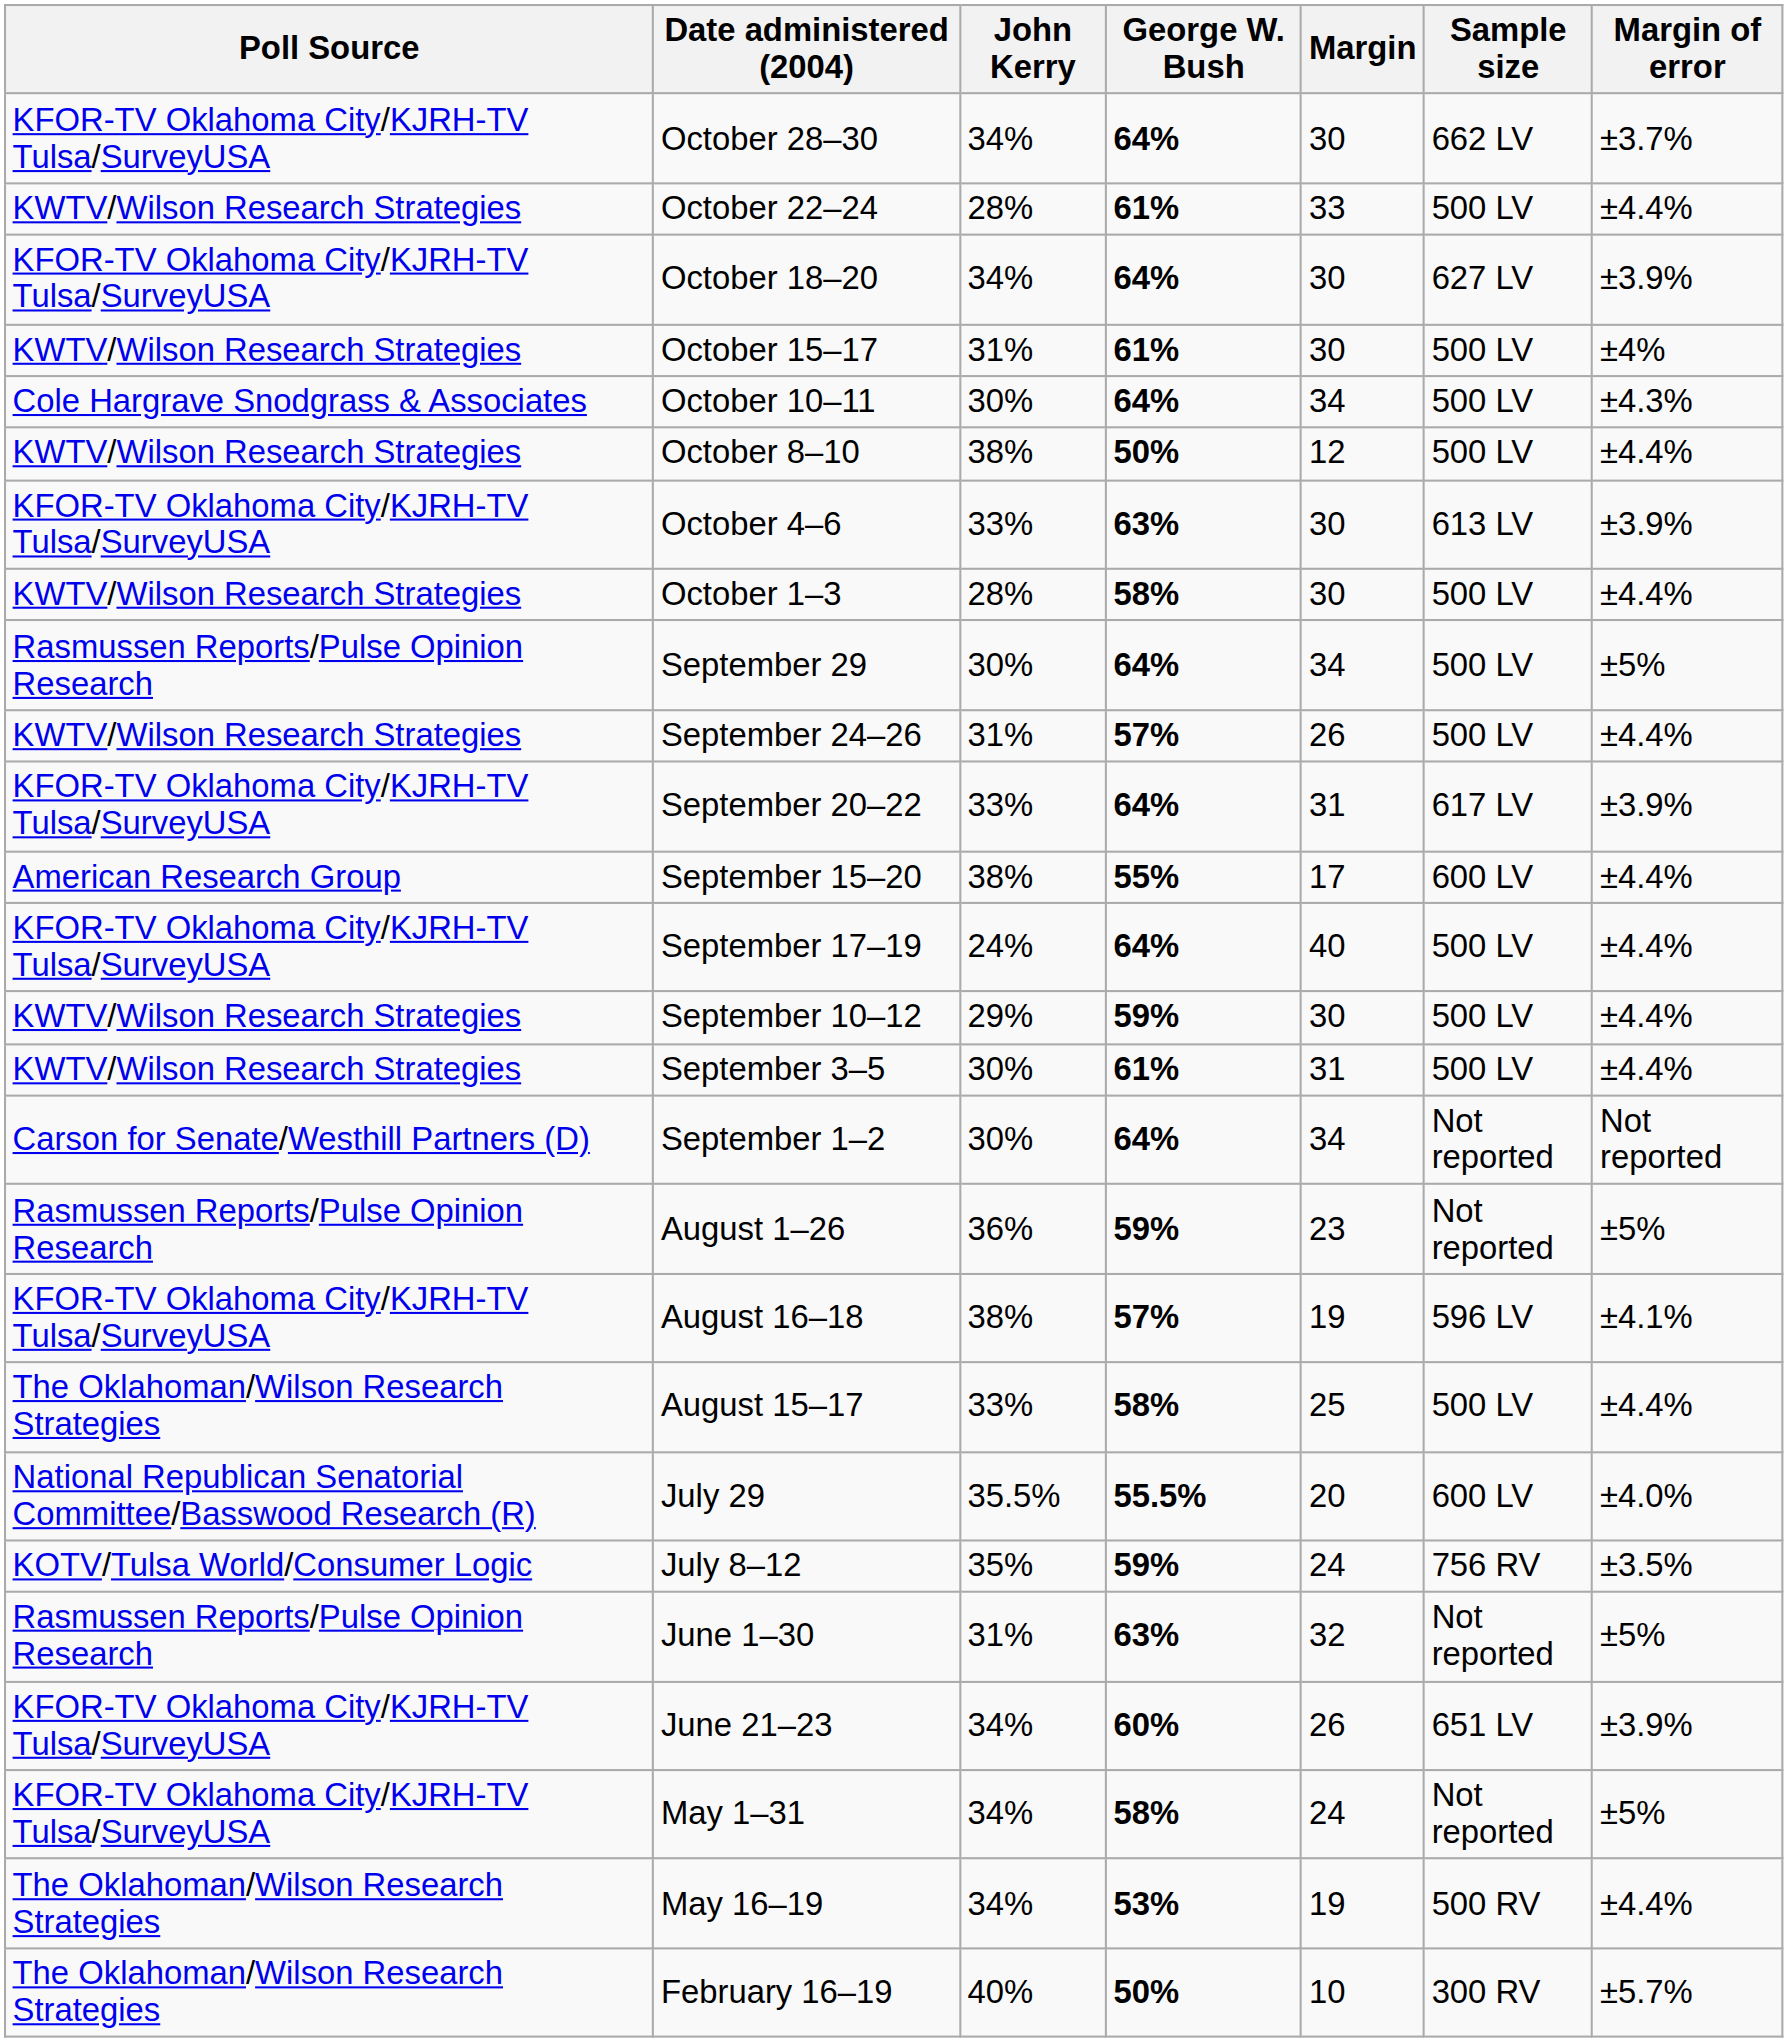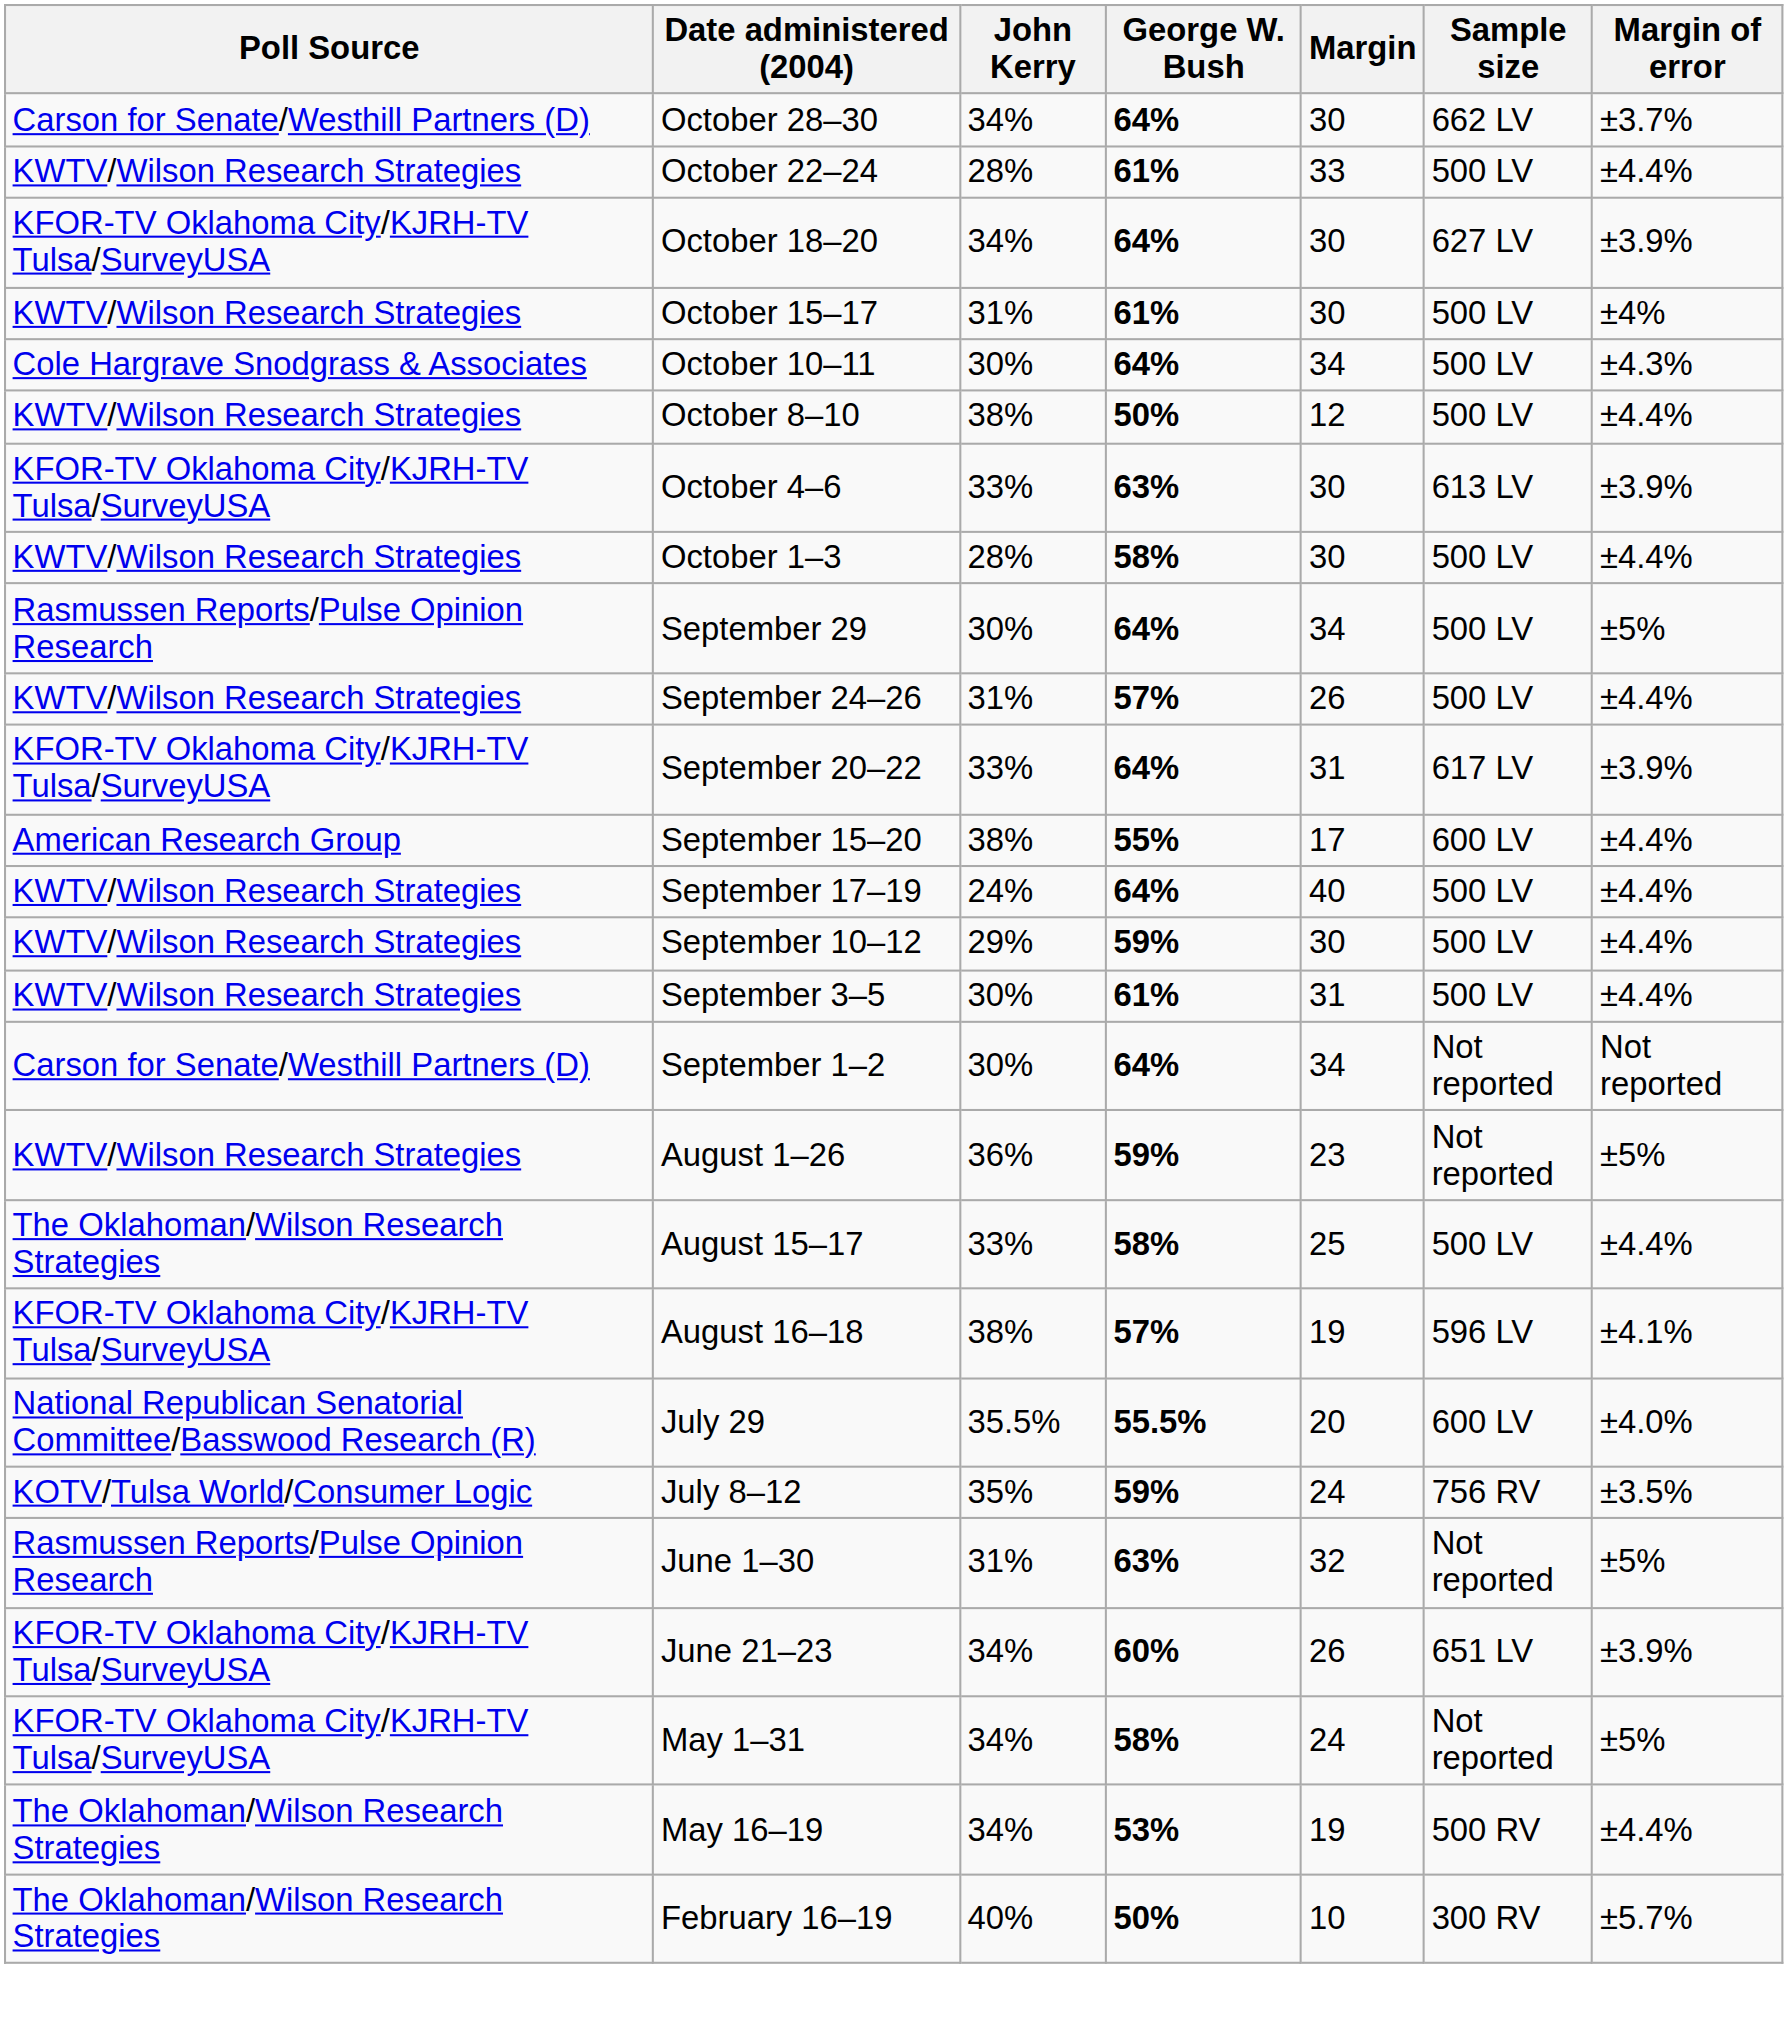October 28–30 | Poll Source: KFOR-TV Oklahoma City/KJRH-TV Tulsa/SurveyUSA -> Carson for Senate/Westhill Partners (D)
September 17–19 | Poll Source: KFOR-TV Oklahoma City/KJRH-TV Tulsa/SurveyUSA -> KWTV/Wilson Research Strategies
August 1–26 | Poll Source: Rasmussen Reports/Pulse Opinion Research -> KWTV/Wilson Research Strategies
rows swapped: August 16–18 <-> August 15–17
